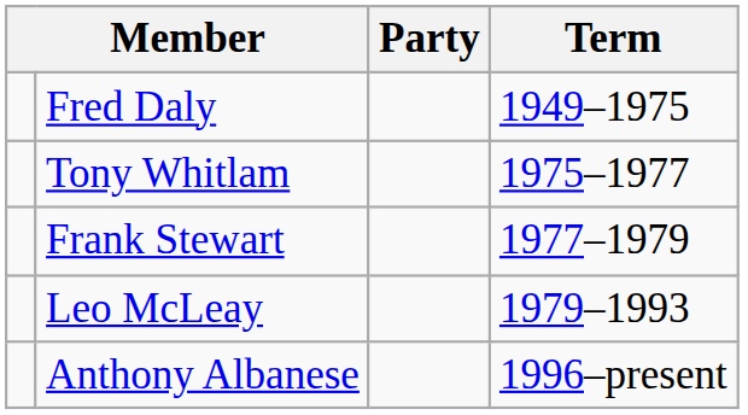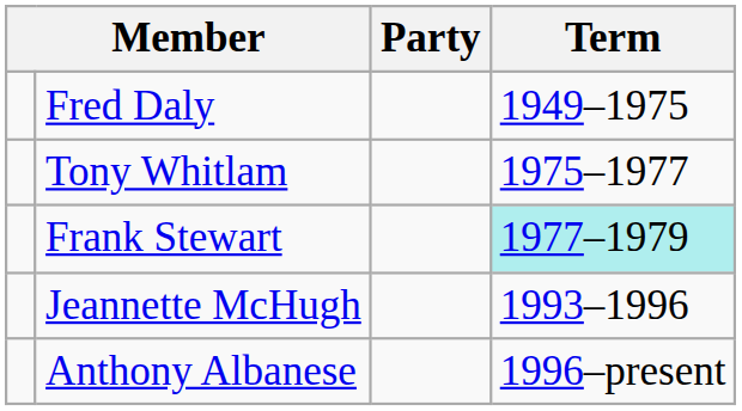Frank Stewart | Term: no background -> paleturquoise background
- row: Leo McLeay | 1979–1993
+ row: Jeannette McHugh | 1993–1996
